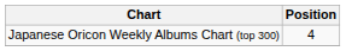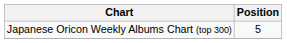Japanese Oricon Weekly Albums Chart (top 300) | Position: 4 -> 5
